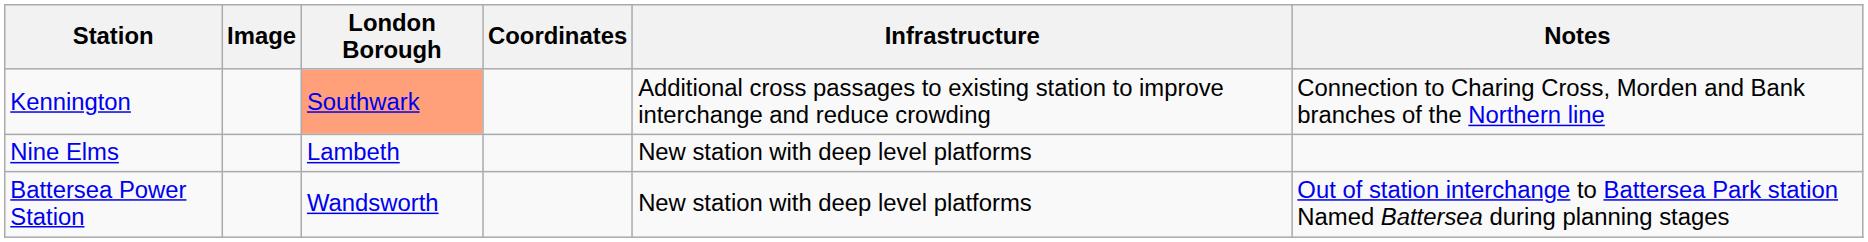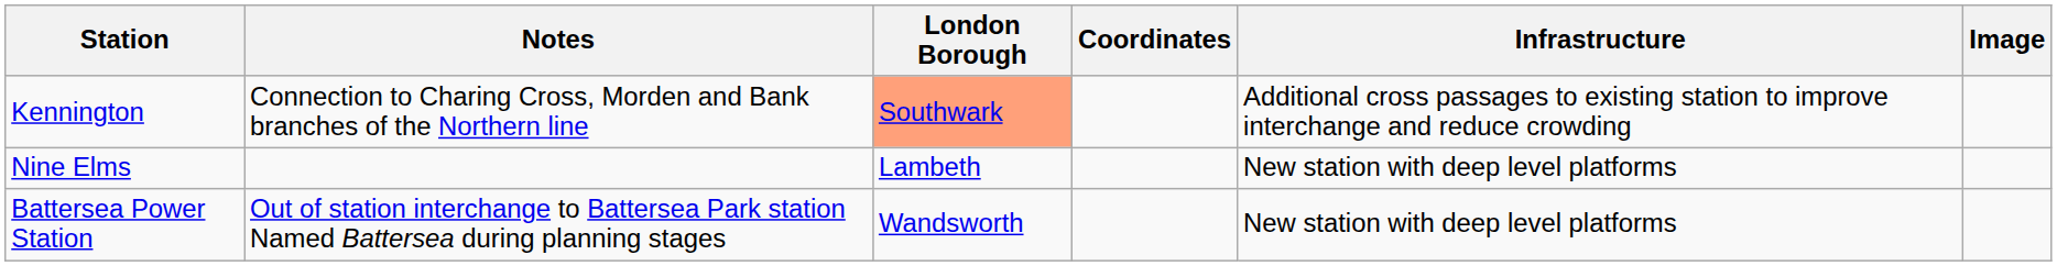columns swapped: Image <-> Notes
